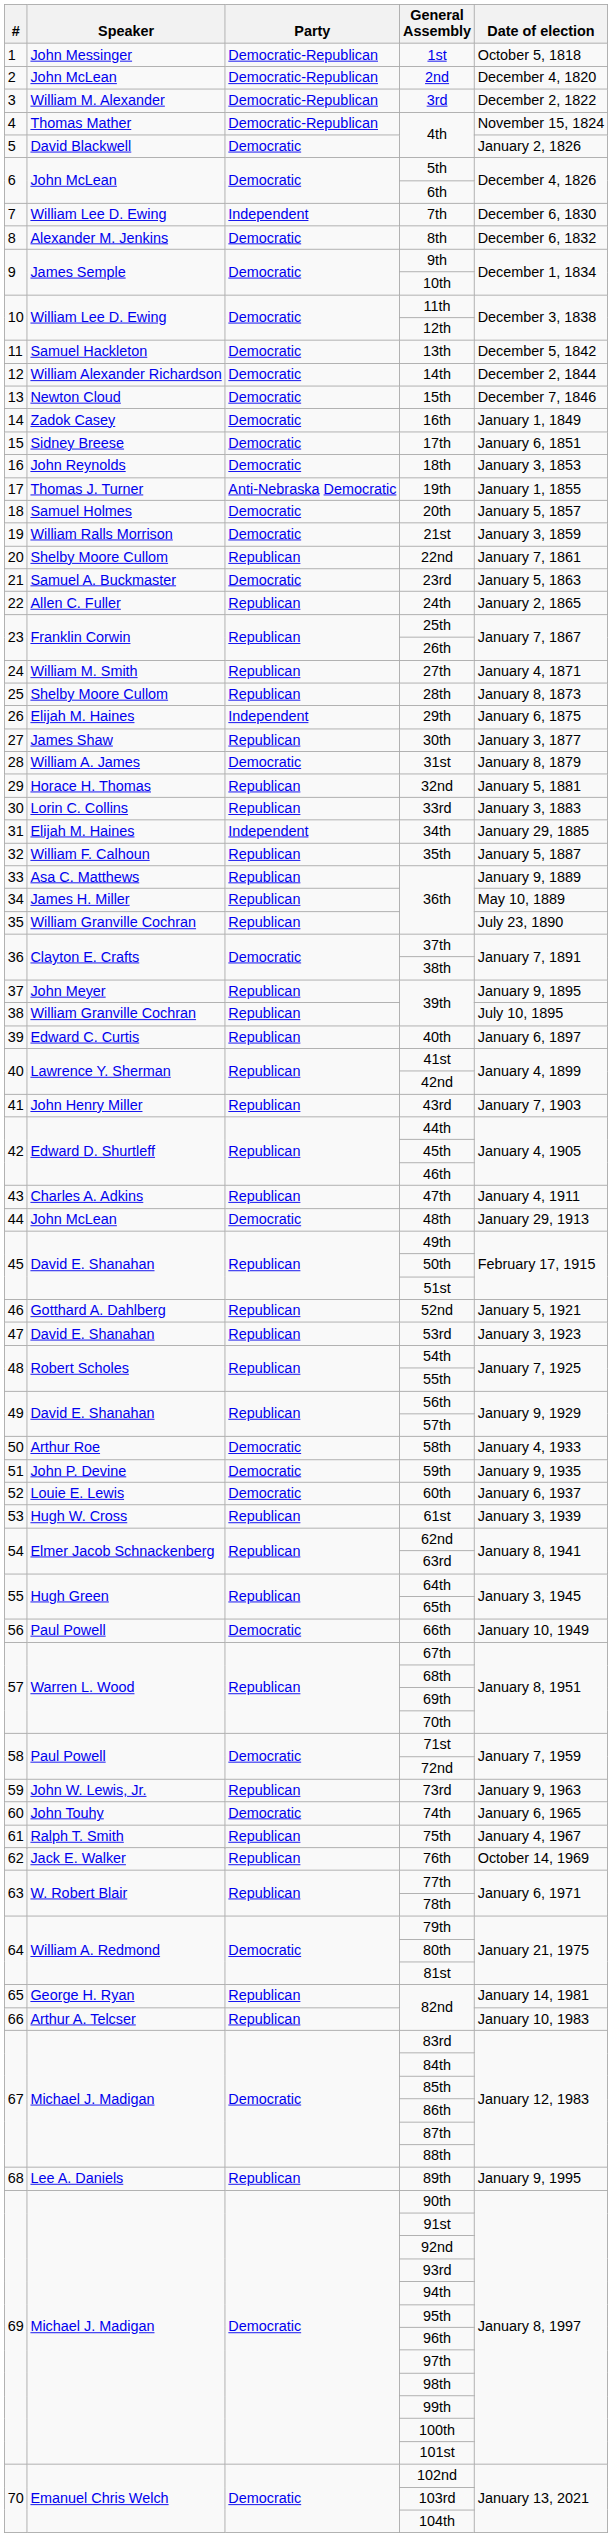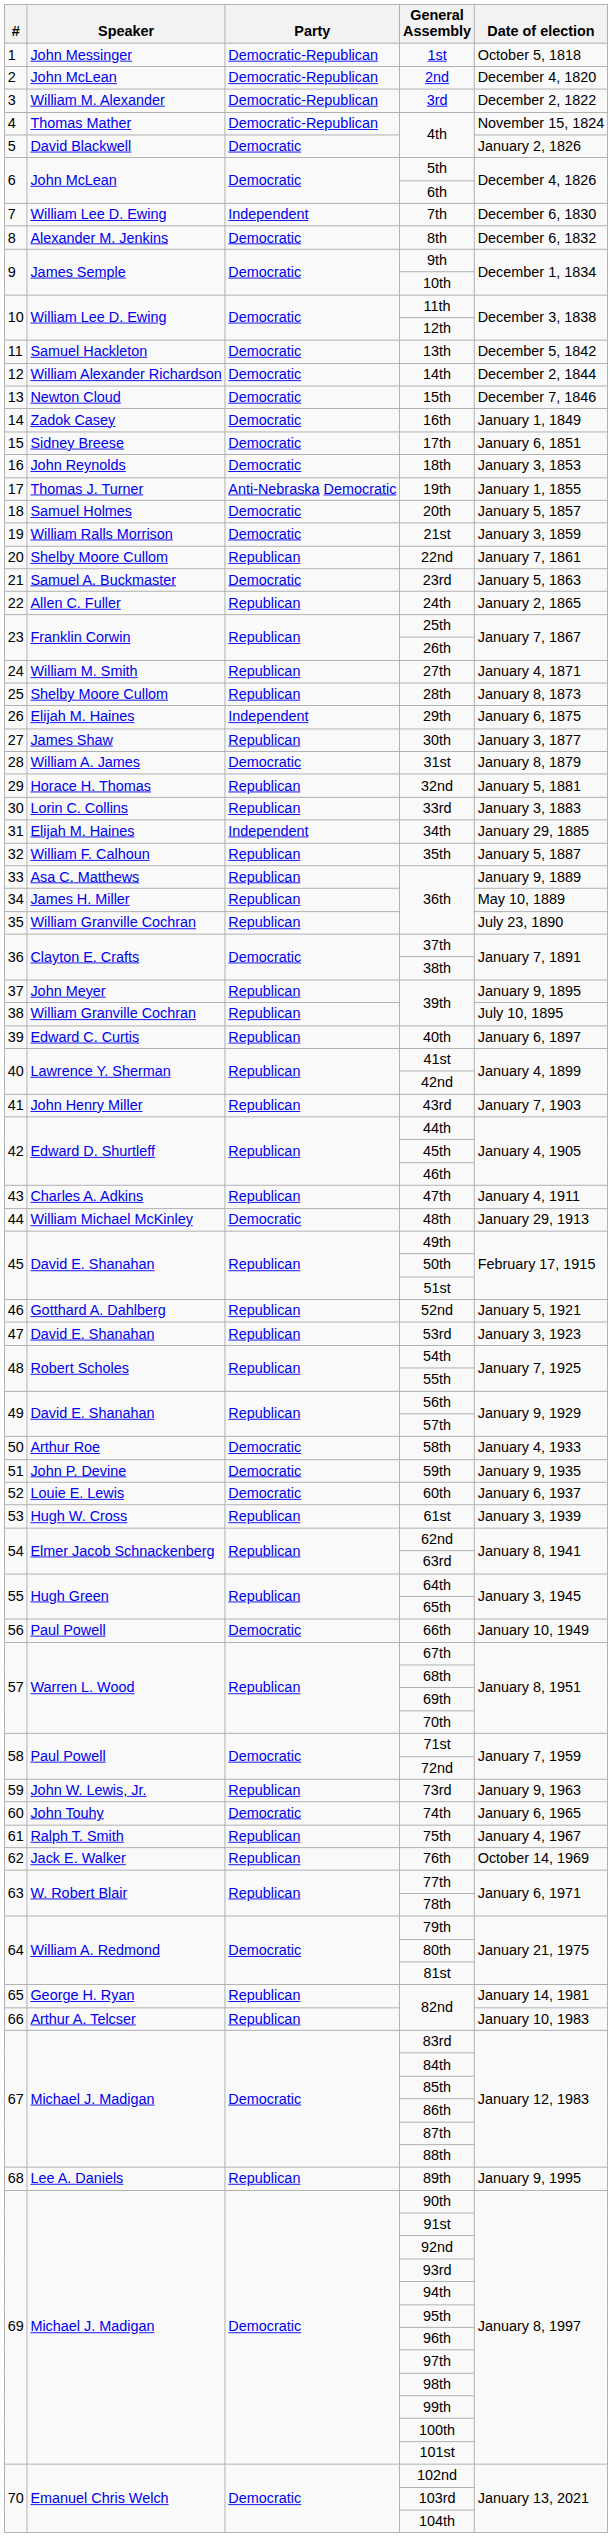48th | Speaker: John McLean -> William Michael McKinley
